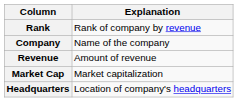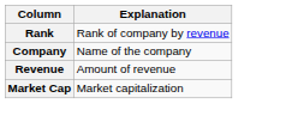- row: Headquarters | Location of company's headquarters
